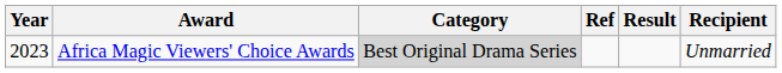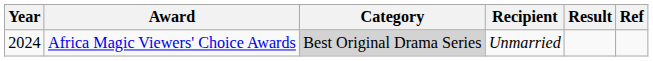columns swapped: Recipient <-> Ref
Africa Magic Viewers' Choice Awards | Year: 2023 -> 2024
